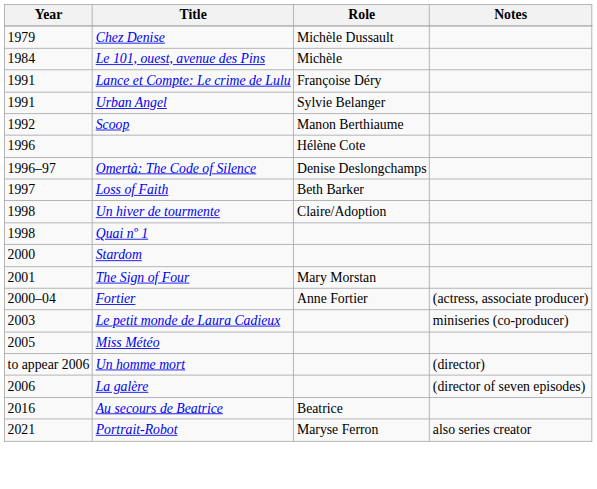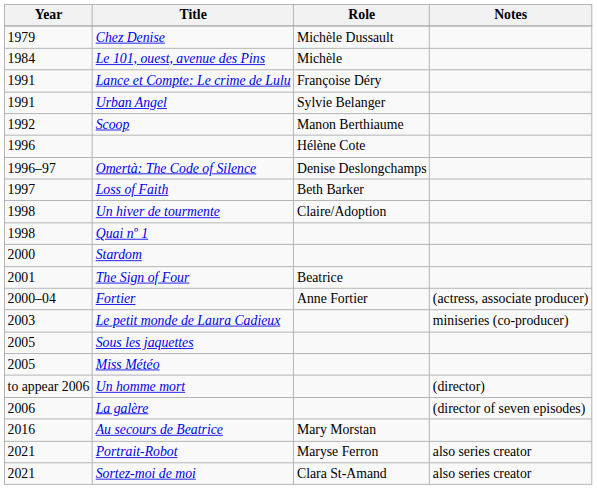The Sign of Four | Role: Mary Morstan -> Beatrice
+ row: 2005 | Sous les jaquettes
Au secours de Beatrice | Role: Beatrice -> Mary Morstan
+ row: 2021 | Sortez-moi de moi | Clara St-Amand | also series creator
